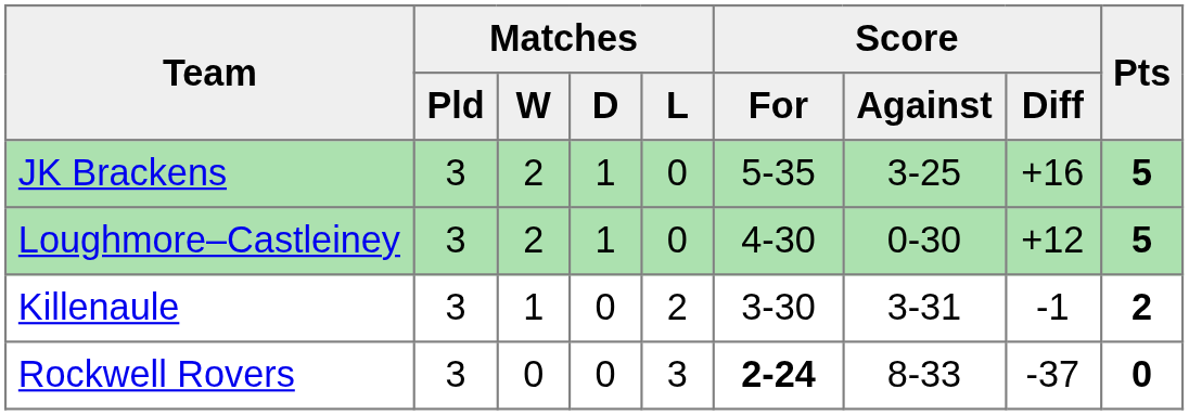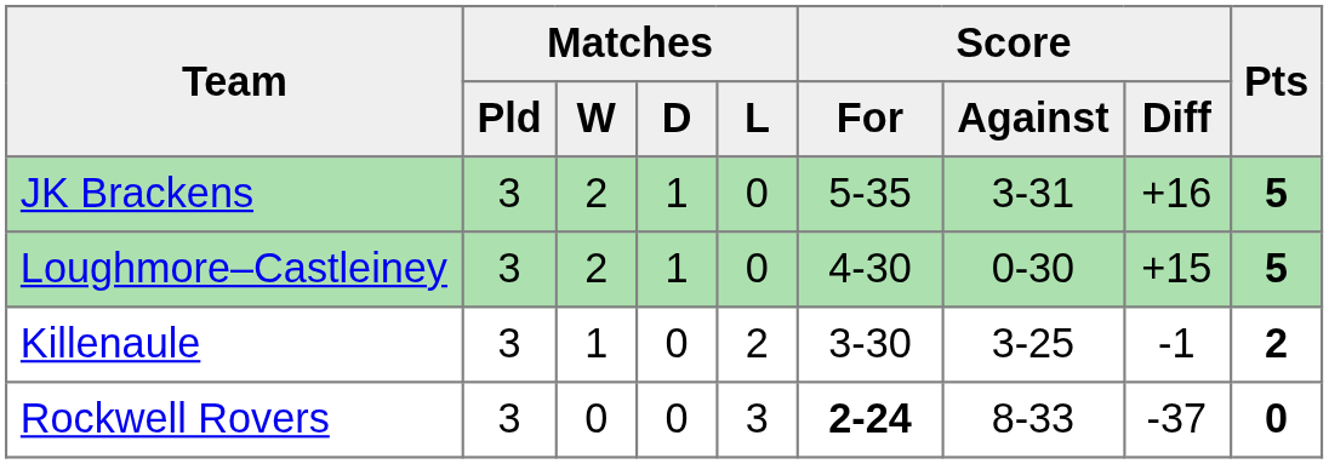JK Brackens | Score / Against: 3-25 -> 3-31
Loughmore–Castleiney | Score / Diff: +12 -> +15
Killenaule | Score / Against: 3-31 -> 3-25
